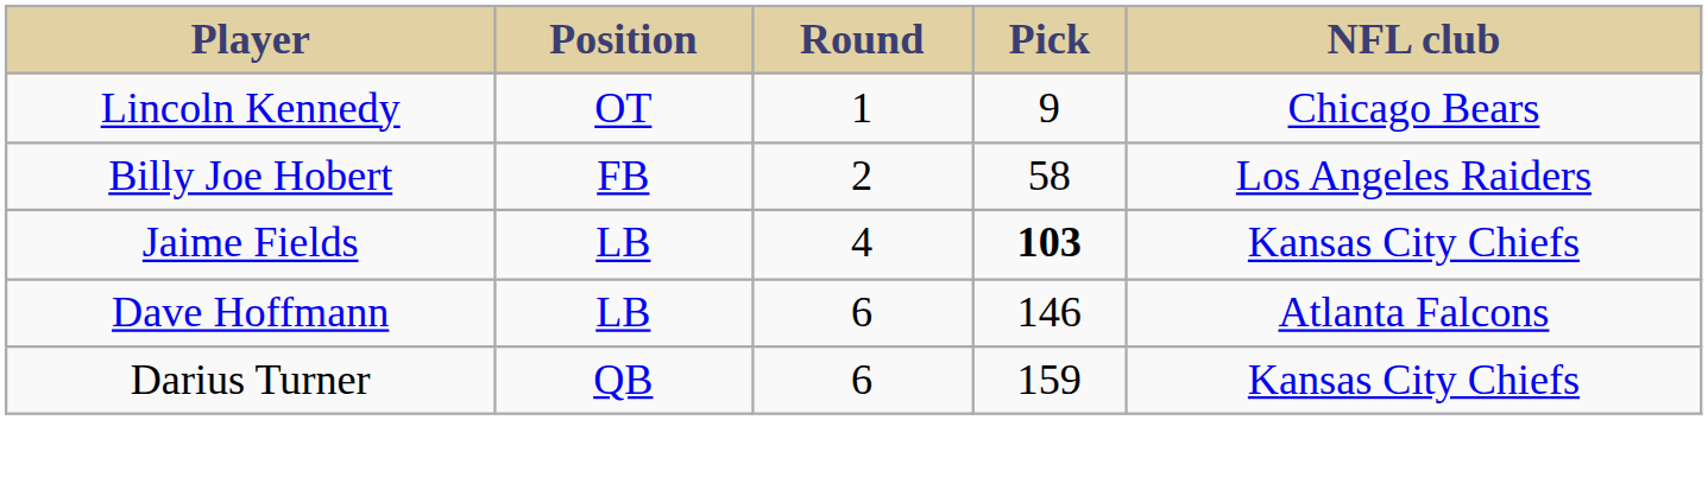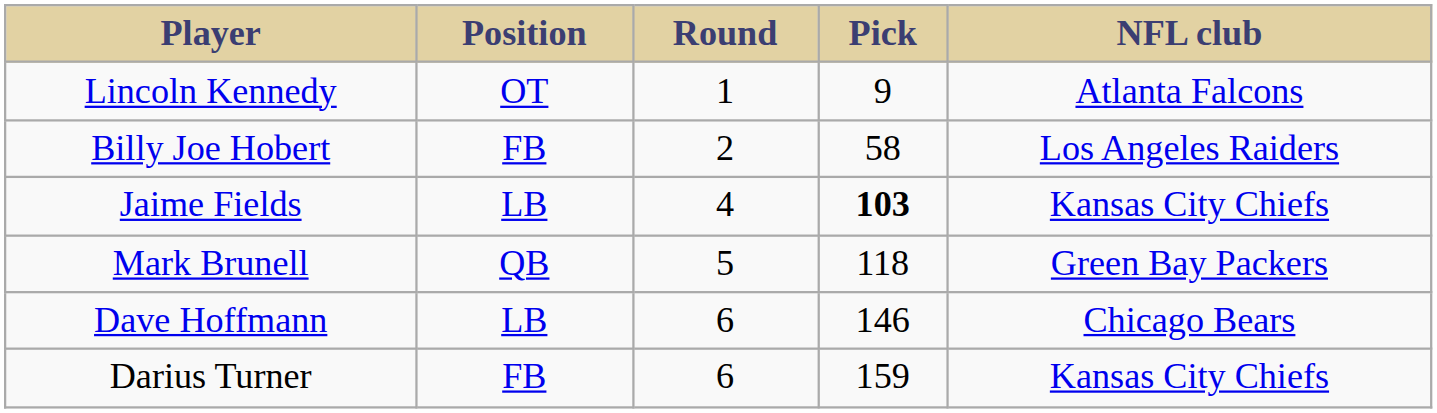Lincoln Kennedy | NFL club: Chicago Bears -> Atlanta Falcons
+ row: Mark Brunell | QB | 5 | 118 | Green Bay Packers
Dave Hoffmann | NFL club: Atlanta Falcons -> Chicago Bears
Darius Turner | Position: QB -> FB
